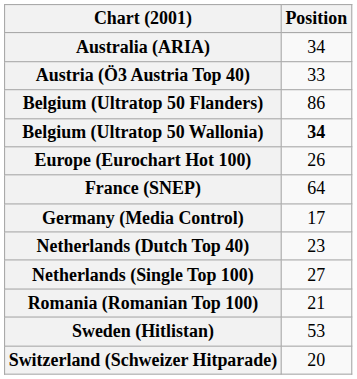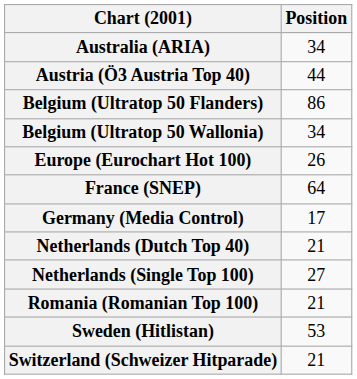Austria (Ö3 Austria Top 40) | Position: 33 -> 44
Belgium (Ultratop 50 Wallonia) | Position: bold -> normal
Netherlands (Dutch Top 40) | Position: 23 -> 21
Switzerland (Schweizer Hitparade) | Position: 20 -> 21
